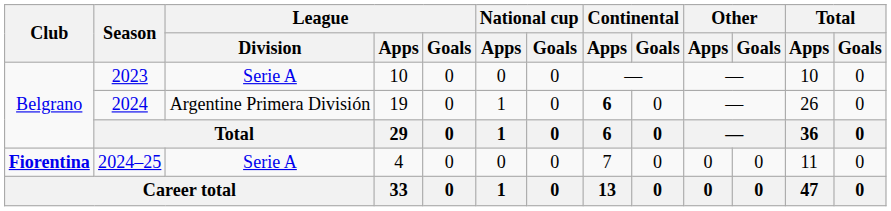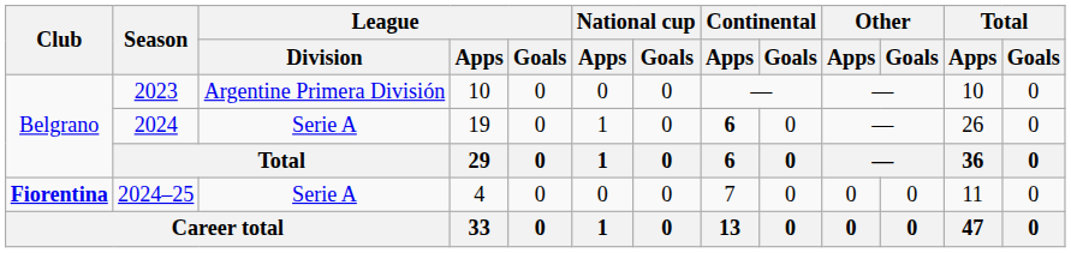2023 | League / Division: Serie A -> Argentine Primera División
2024 | League / Division: Argentine Primera División -> Serie A
